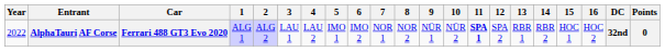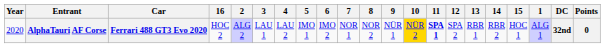columns swapped: 1 <-> 16
AlphaTauri AF Corse | Year: 2022 -> 2020
AlphaTauri AF Corse | 10: no background -> gold background
